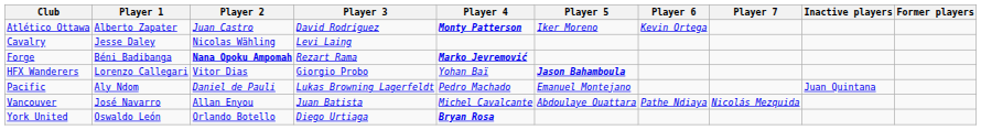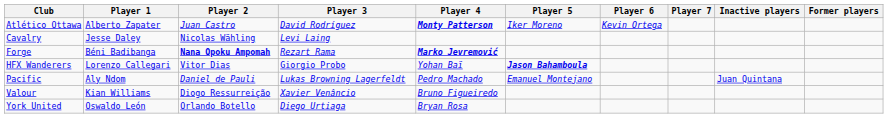+ row: Valour | Kian Williams | Diogo Ressurreição | Xavier Venâncio | Bruno Figueiredo
- row: Vancouver | José Navarro | Allan Enyou | Juan Batista | Michel Cavalcante | Abdoulaye Ouattara | Pathe Ndiaya | Nicolás Mezquida
York United | Player 4: bold -> normal
